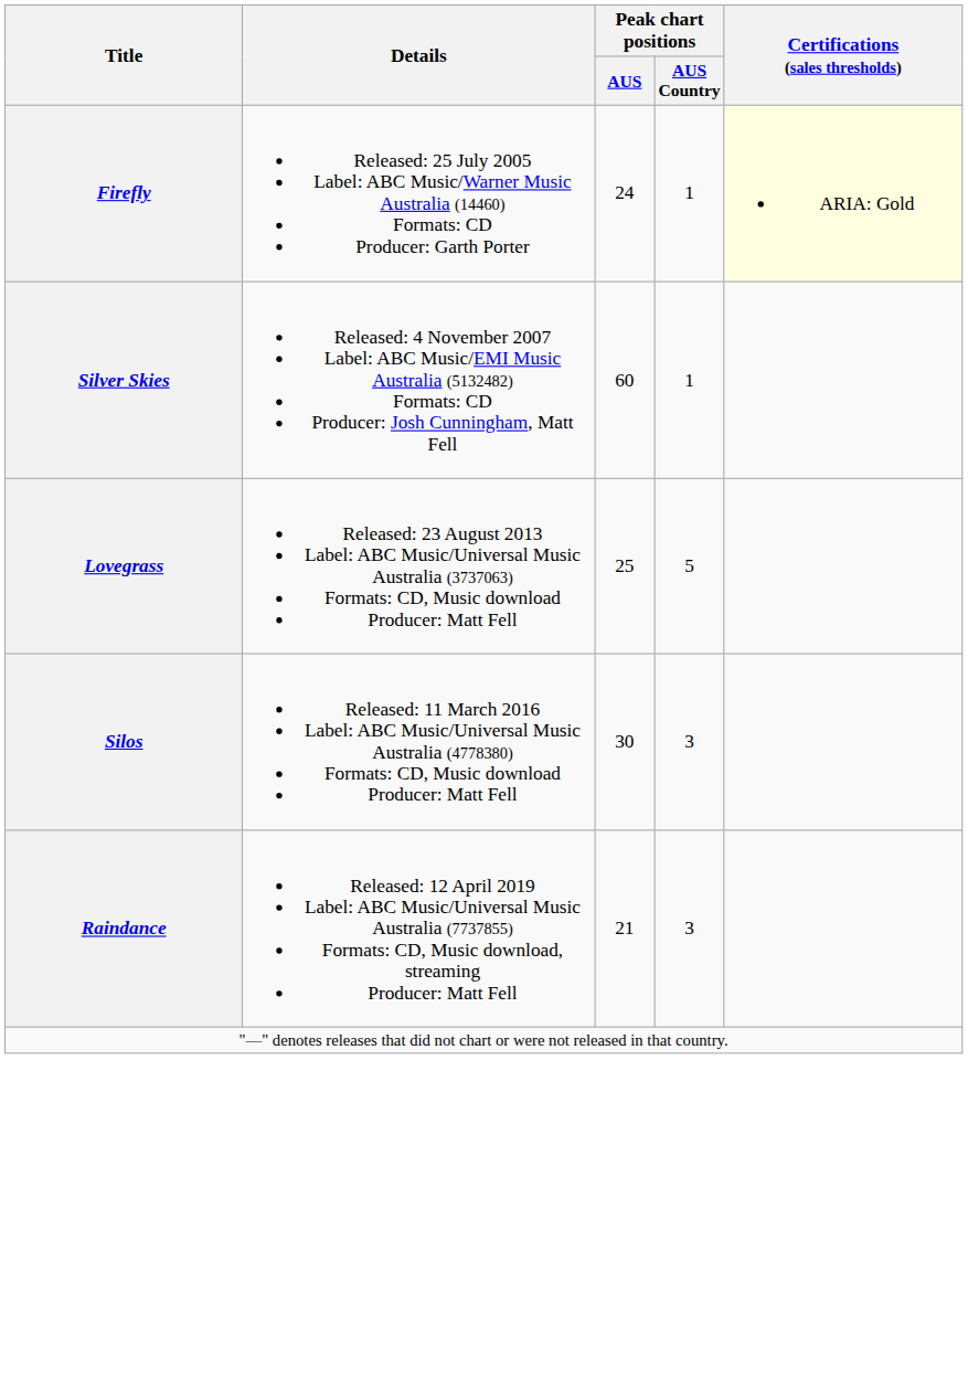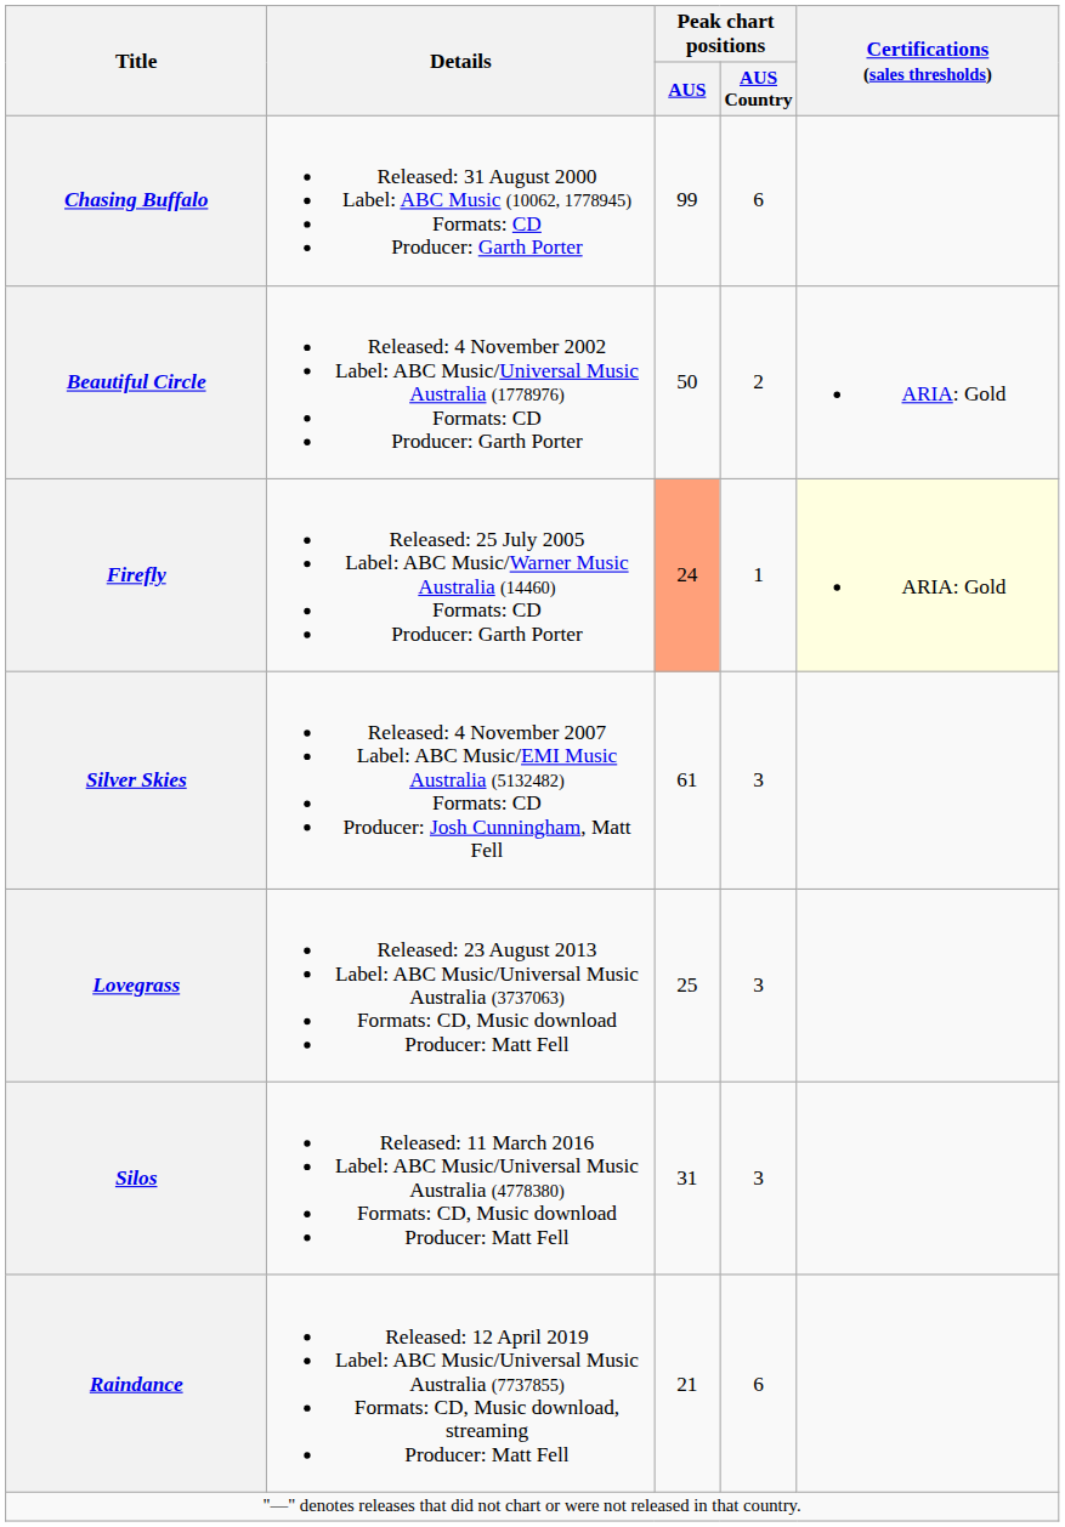+ row: Chasing Buffalo | Released: 31 August 2000 Label: ABC Music (10062, 1778945) Formats: CD Producer: Garth Porter | 99 | 6
+ row: Beautiful Circle | Released: 4 November 2002 Label: ABC Music/Universal Music Australia (1778976) Formats: CD Producer: Garth Porter | 50 | 2 | ARIA: Gold
Firefly | Peak chart positions / AUS: no background -> lightsalmon background
Silver Skies | Peak chart positions / AUS: 60 -> 61
Silver Skies | Peak chart positions / AUS Country: 1 -> 3
Lovegrass | Peak chart positions / AUS Country: 5 -> 3
Silos | Peak chart positions / AUS: 30 -> 31
Raindance | Peak chart positions / AUS Country: 3 -> 6
